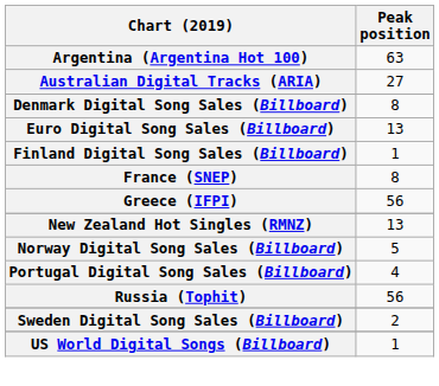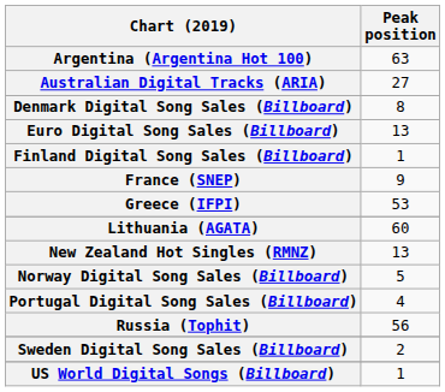France (SNEP) | Peak position: 8 -> 9
Greece (IFPI) | Peak position: 56 -> 53
+ row: Lithuania (AGATA) | 60
